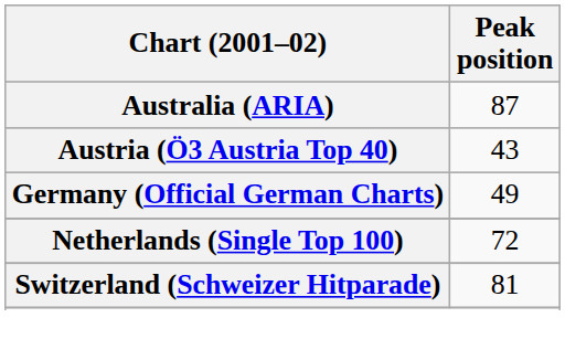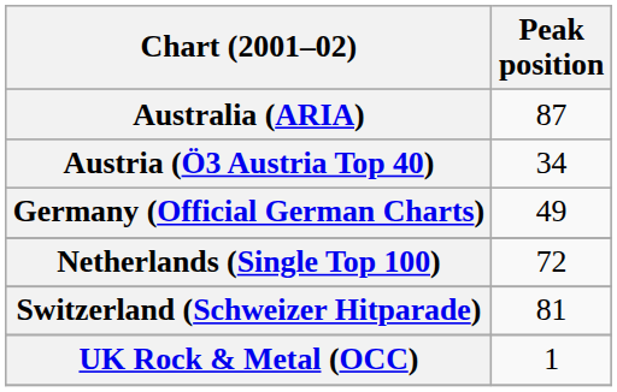Austria (Ö3 Austria Top 40) | Peak position: 43 -> 34
+ row: UK Rock & Metal (OCC) | 1
